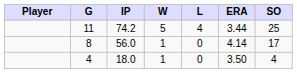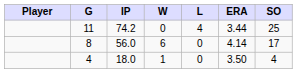11 | W: 5 -> 0
8 | W: 1 -> 6
